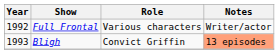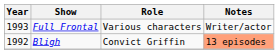Full Frontal | Year: 1992 -> 1993
Bligh | Year: 1993 -> 1992
